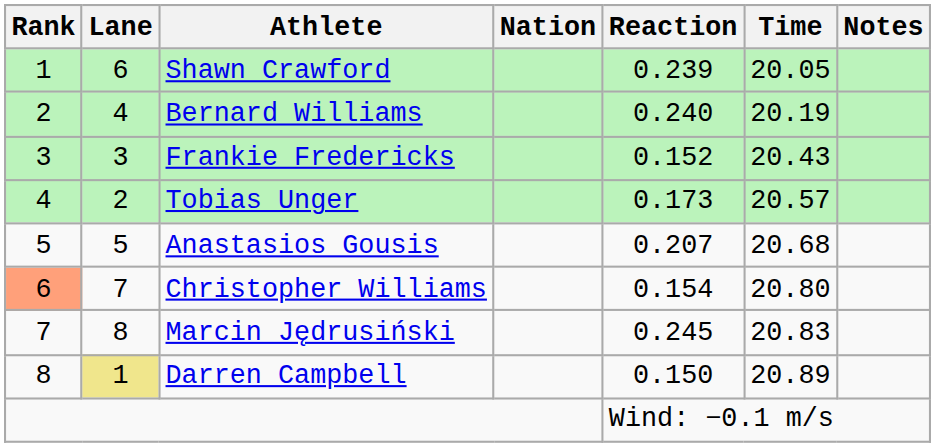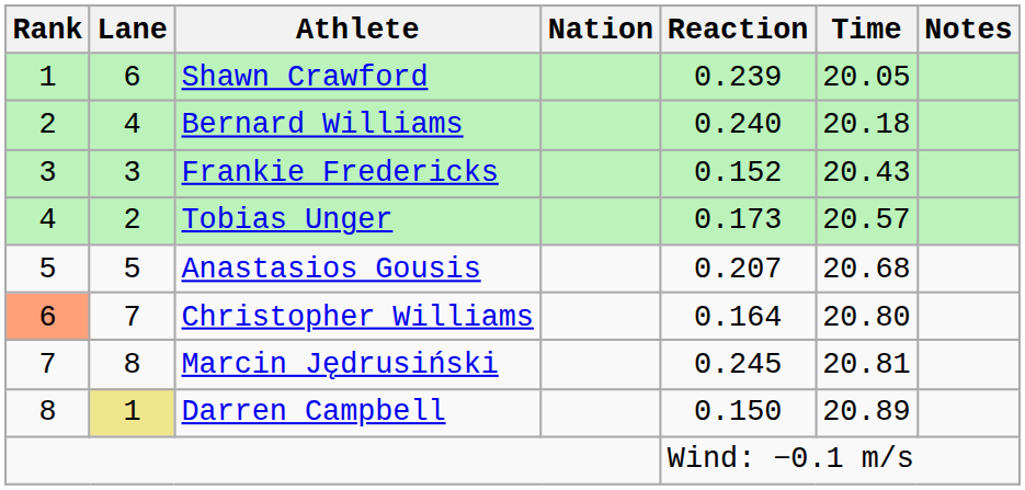Bernard Williams | Time: 20.19 -> 20.18
Christopher Williams | Reaction: 0.154 -> 0.164
Marcin Jędrusiński | Time: 20.83 -> 20.81
